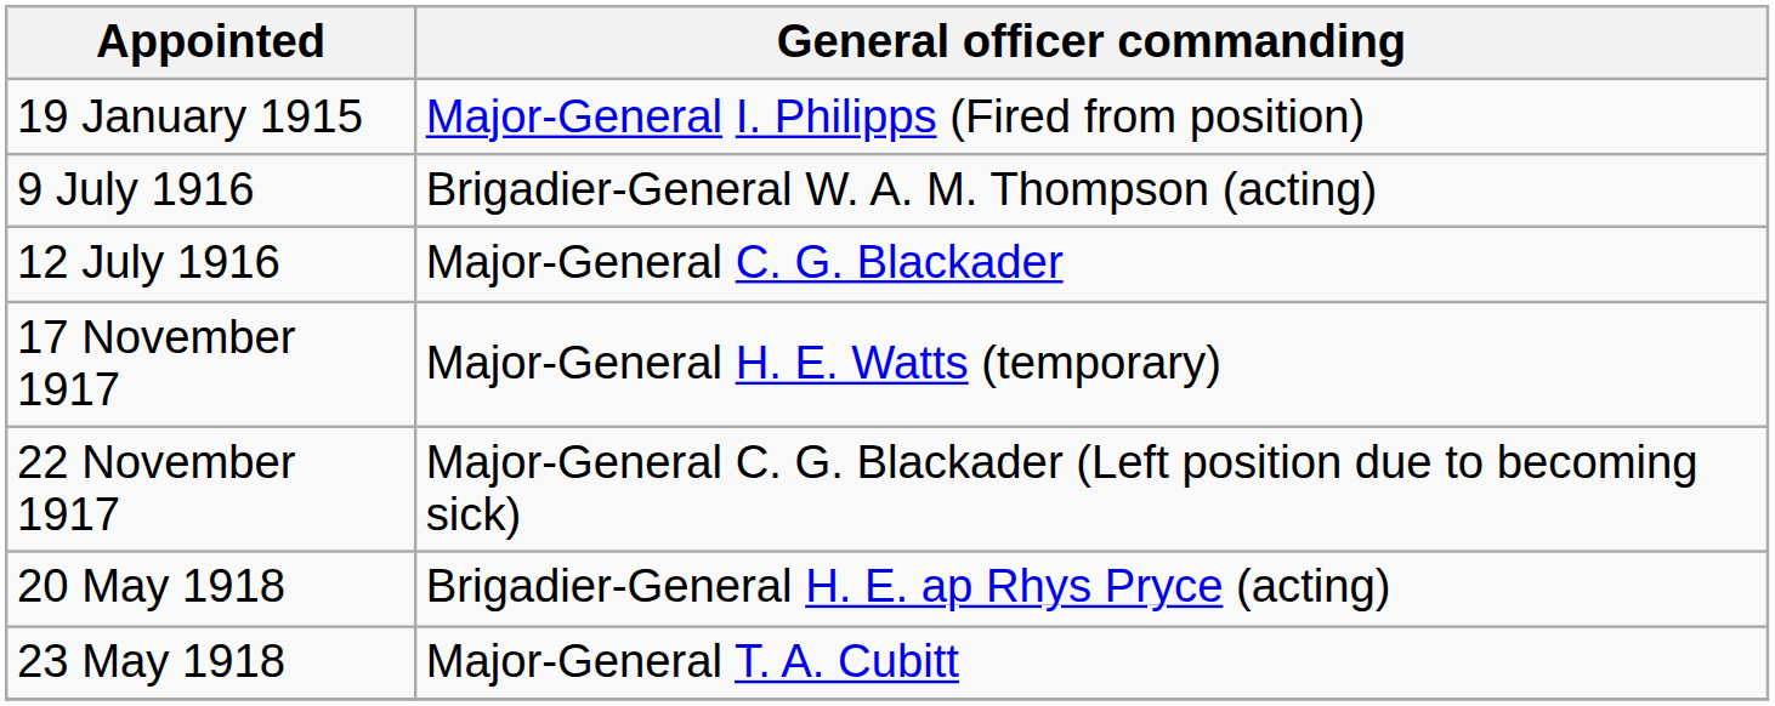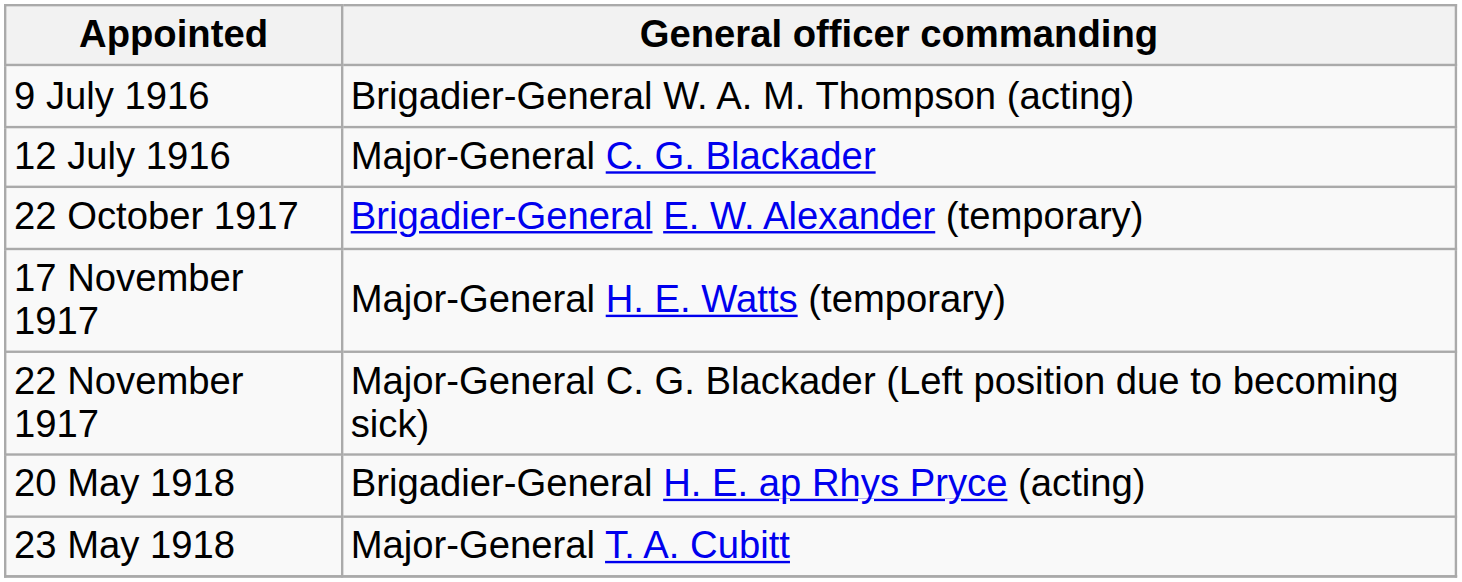- row: 19 January 1915 | Major-General I. Philipps (Fired from position)
+ row: 22 October 1917 | Brigadier-General E. W. Alexander (temporary)
